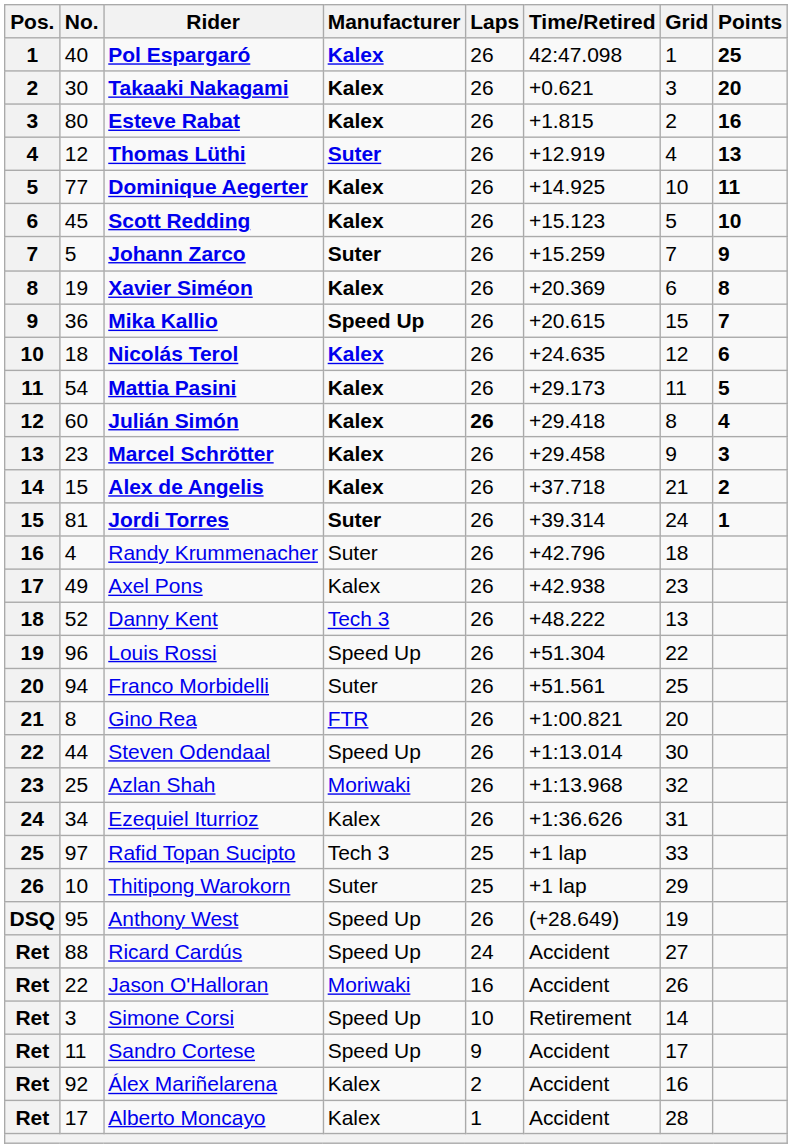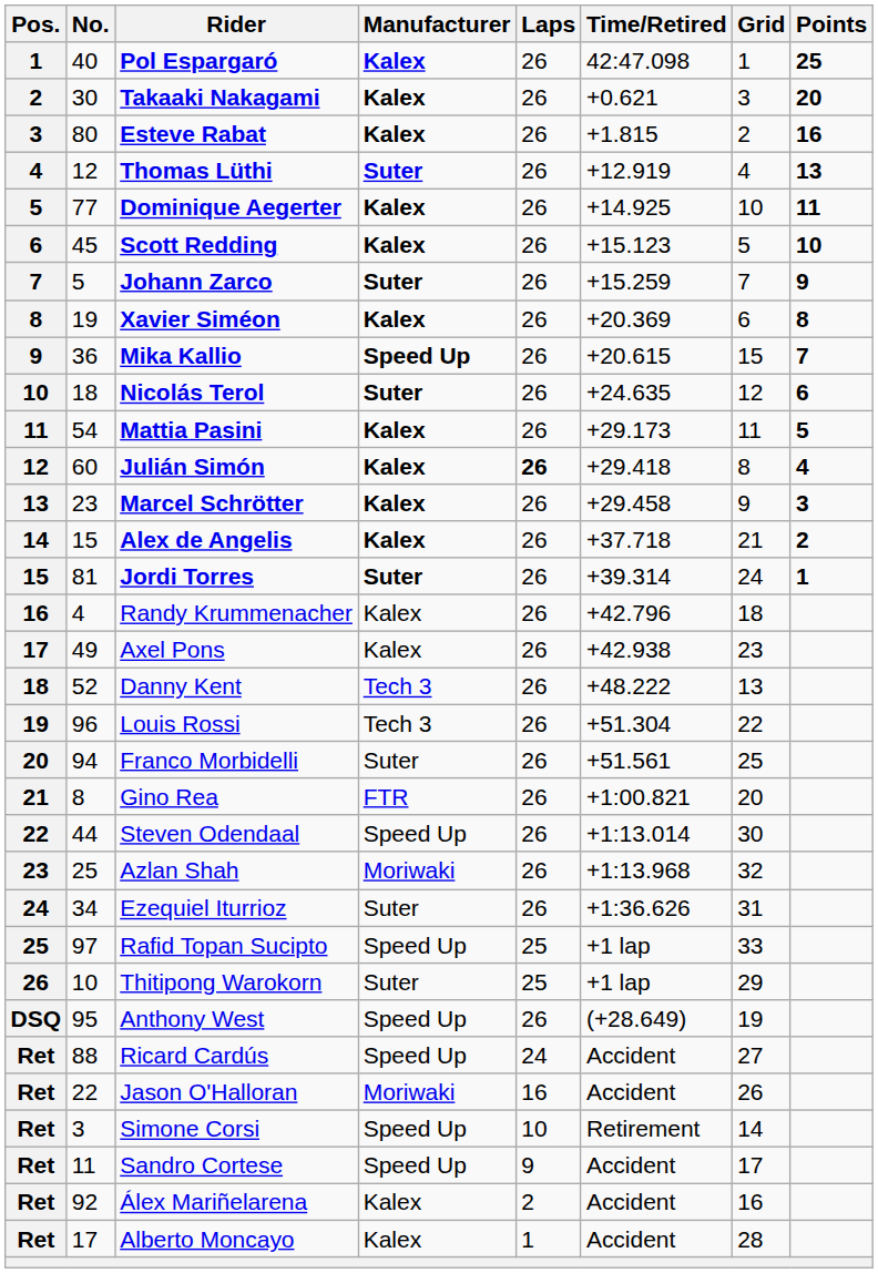Nicolás Terol | Manufacturer: Kalex -> Suter
Randy Krummenacher | Manufacturer: Suter -> Kalex
Louis Rossi | Manufacturer: Speed Up -> Tech 3
Ezequiel Iturrioz | Manufacturer: Kalex -> Suter
Rafid Topan Sucipto | Manufacturer: Tech 3 -> Speed Up
